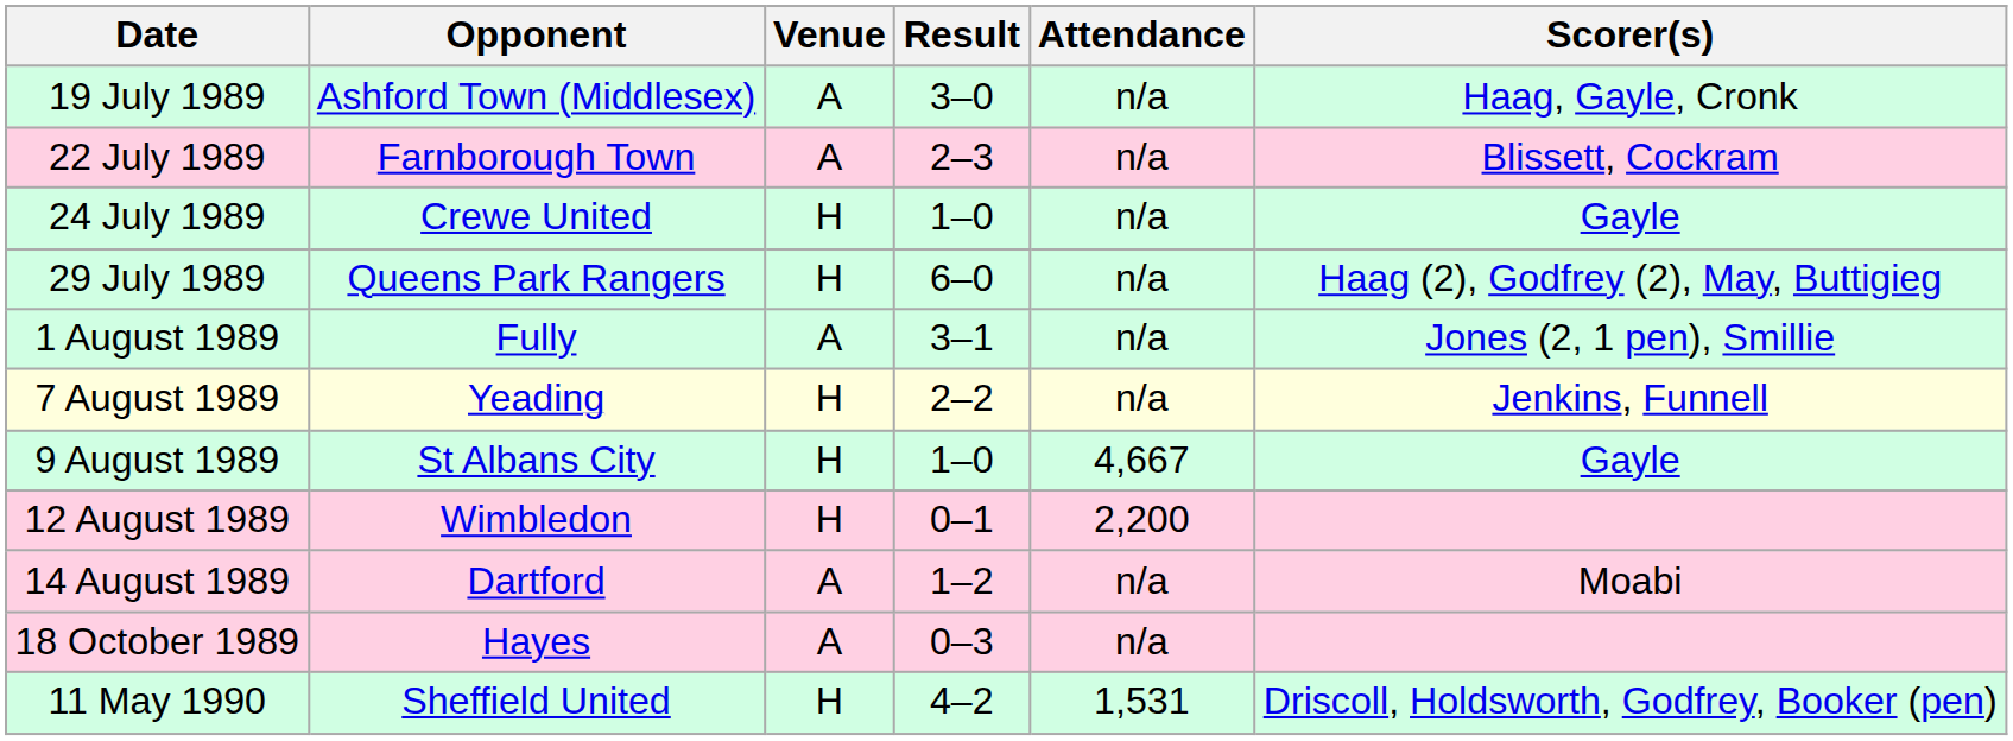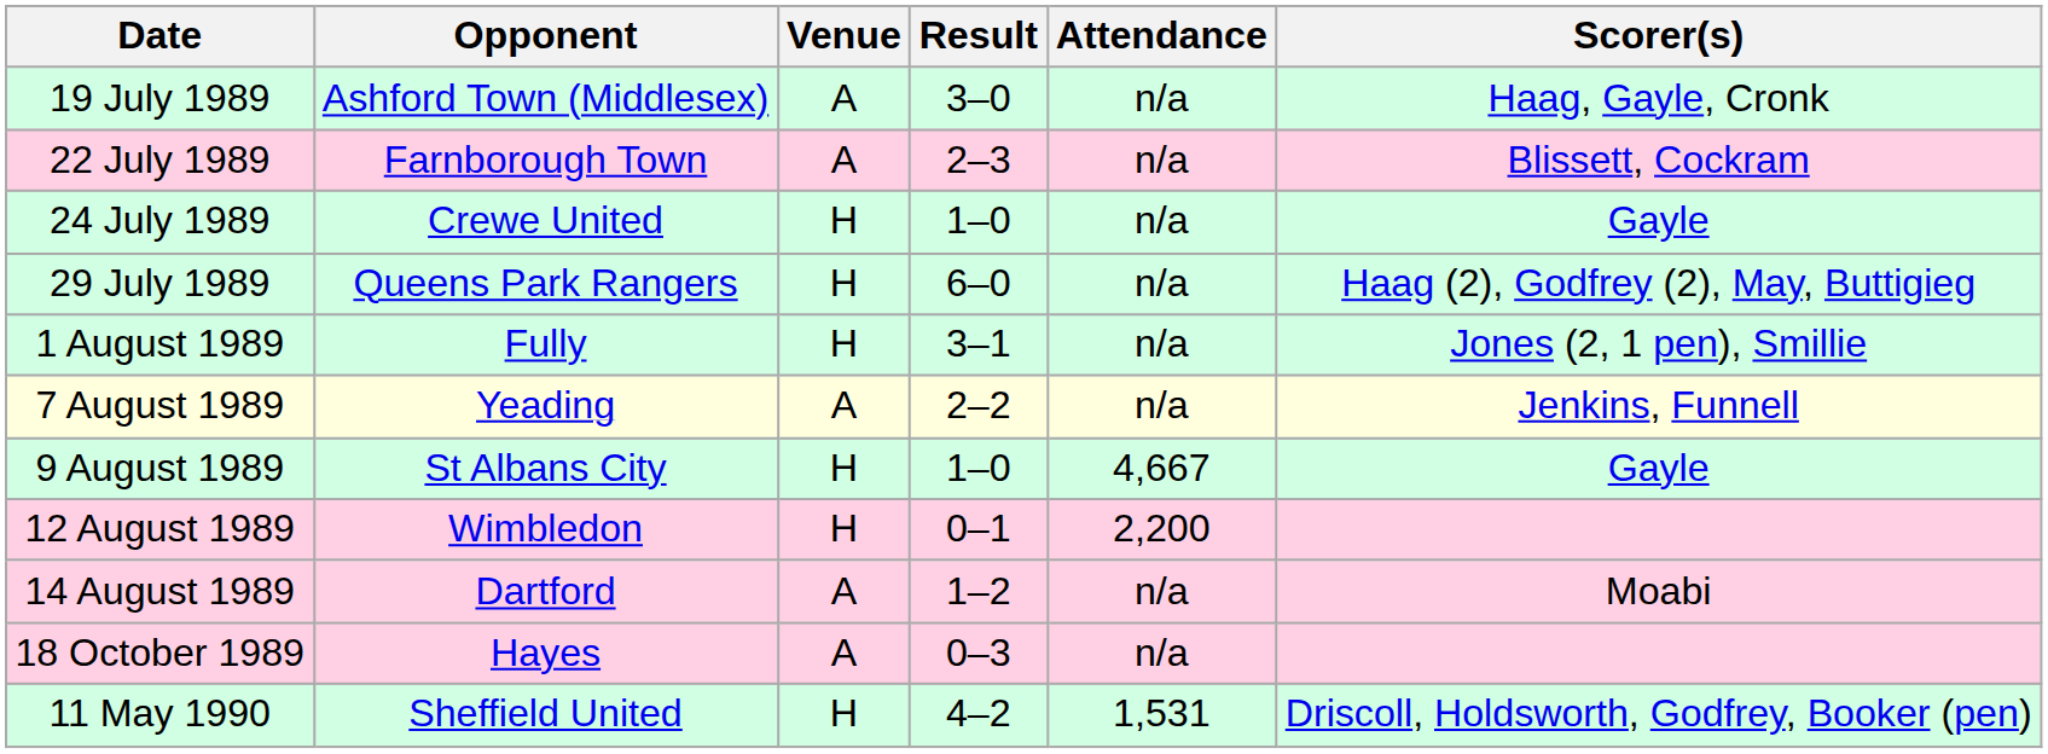1 August 1989 | Venue: A -> H
7 August 1989 | Venue: H -> A
